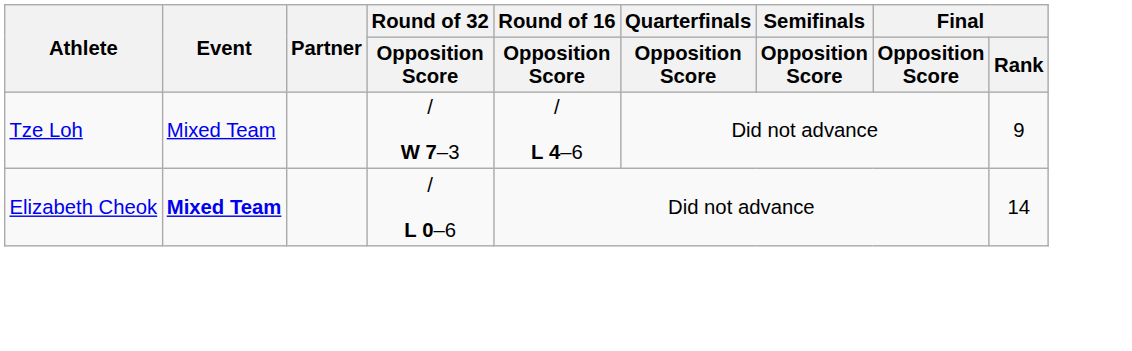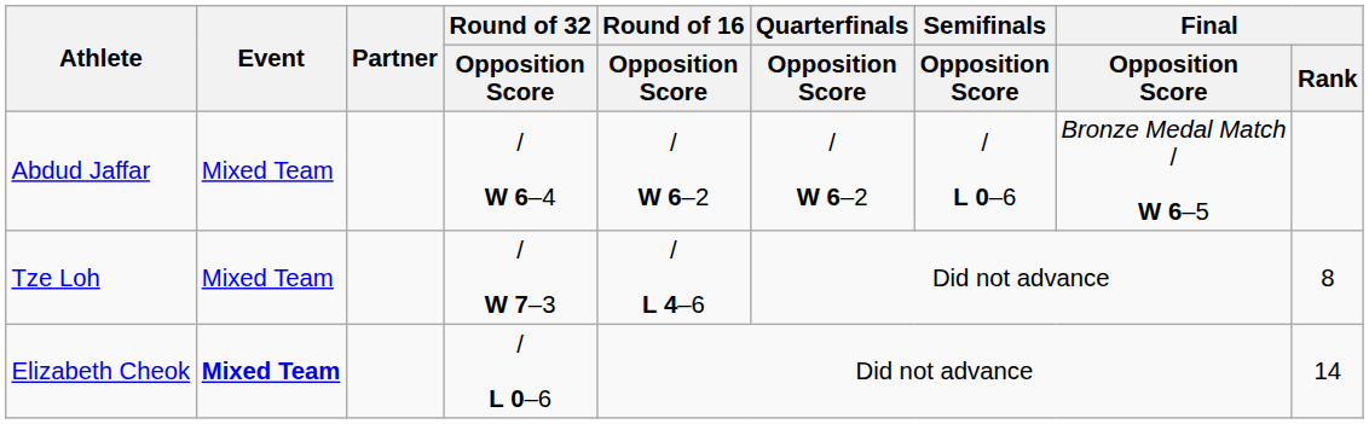+ row: Abdud Jaffar | Mixed Team | / W 6–4 | / W 6–2 | / W 6–2 | / L 0–6 | Bronze Medal Match / W 6–5
Tze Loh | Final / Rank: 9 -> 8
